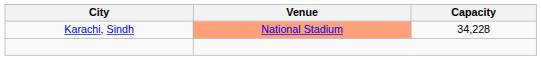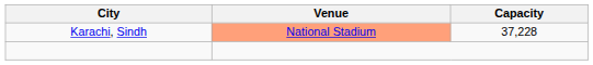Karachi, Sindh | Capacity: 34,228 -> 37,228
